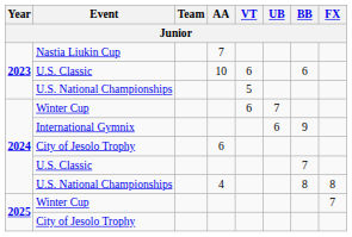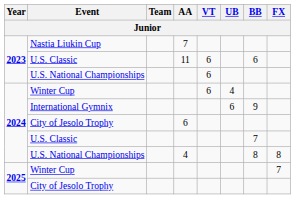2023 / U.S. Classic | AA: 10 -> 11
2023 / U.S. National Championships | VT: 5 -> 6
2024 / Winter Cup | UB: 7 -> 4
